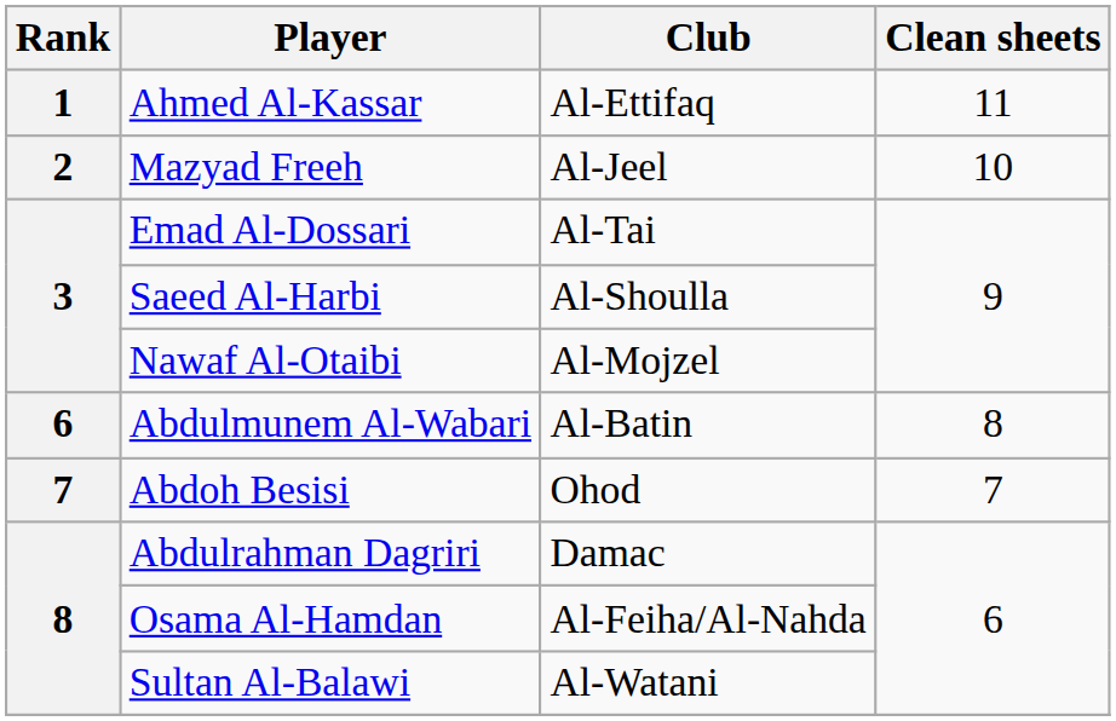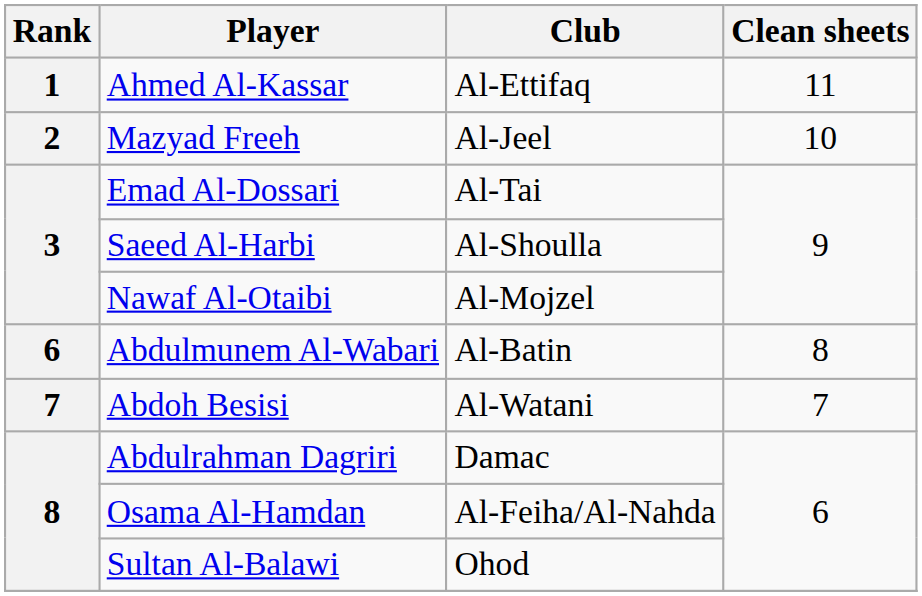Abdoh Besisi | Club: Ohod -> Al-Watani
Sultan Al-Balawi | Club: Al-Watani -> Ohod
